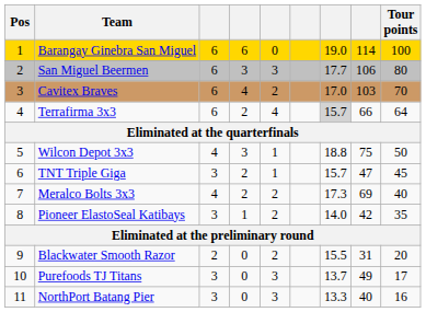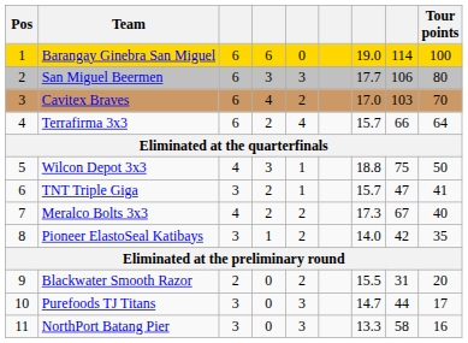Terrafirma 3x3 | column 7: lightgrey background -> no background
TNT Triple Giga | Tour points: 45 -> 41
Meralco Bolts 3x3 | column 8: 69 -> 67
Purefoods TJ Titans | column 7: 13.7 -> 14.7
Purefoods TJ Titans | column 8: 49 -> 44
NorthPort Batang Pier | column 8: 40 -> 58
